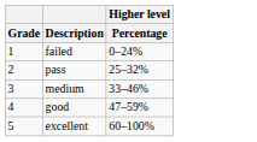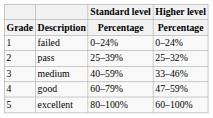+ column: Standard level | Percentage | 0–24% | 25–39% | 40–59% | 60–79% | 80–100%
